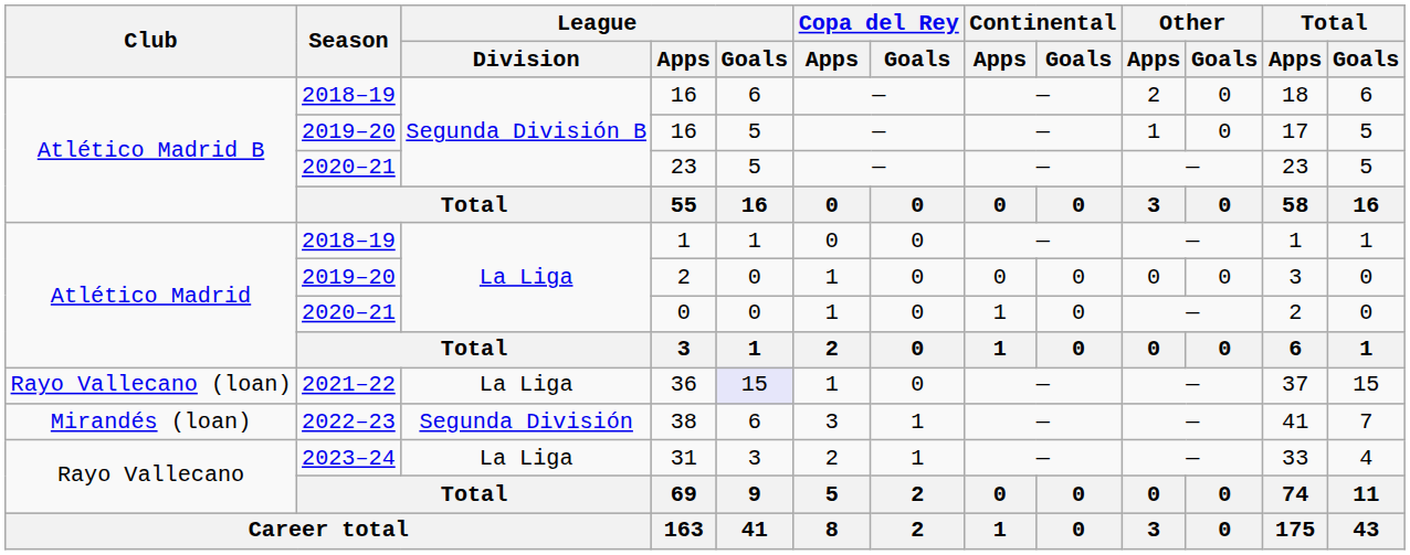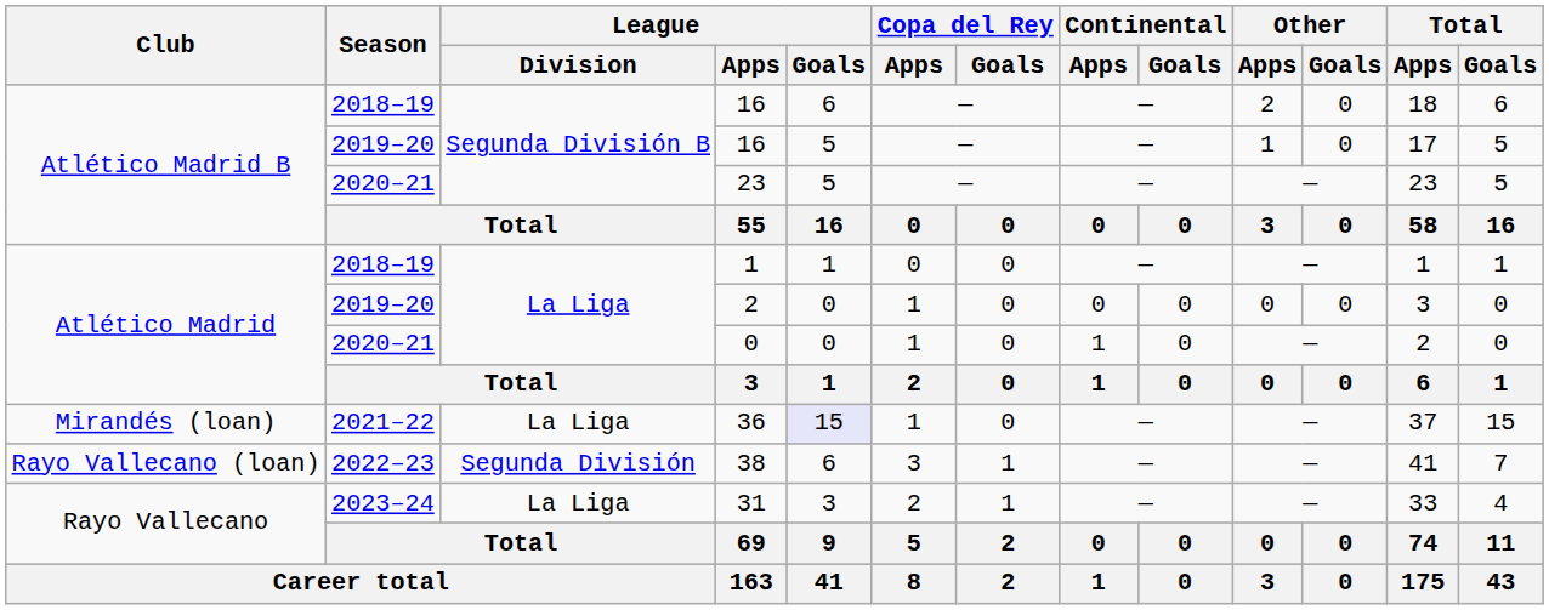36 | Club: Rayo Vallecano (loan) -> Mirandés (loan)
38 | Club: Mirandés (loan) -> Rayo Vallecano (loan)
